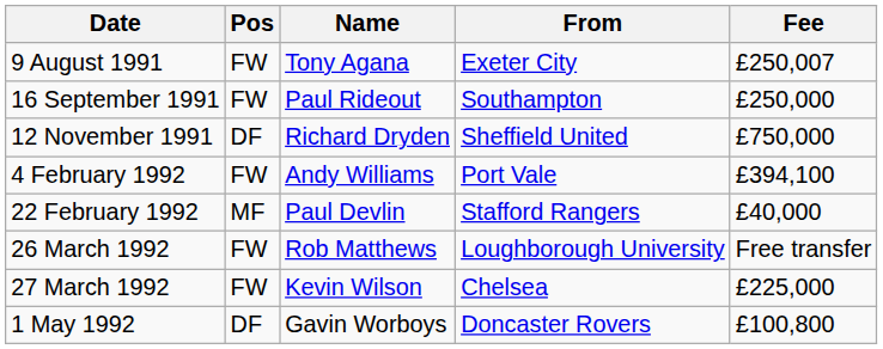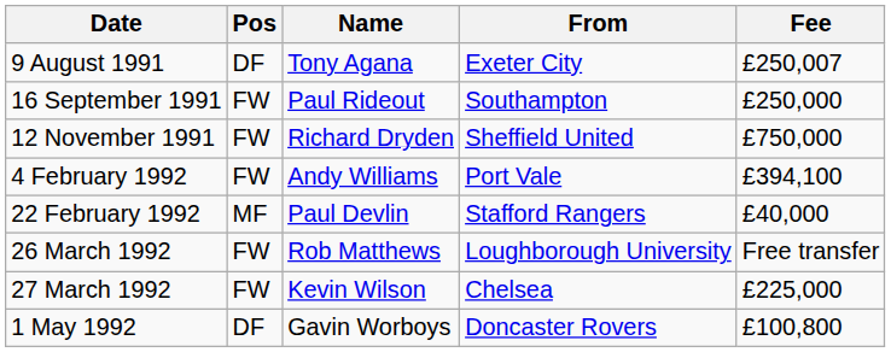9 August 1991 | Pos: FW -> DF
12 November 1991 | Pos: DF -> FW
